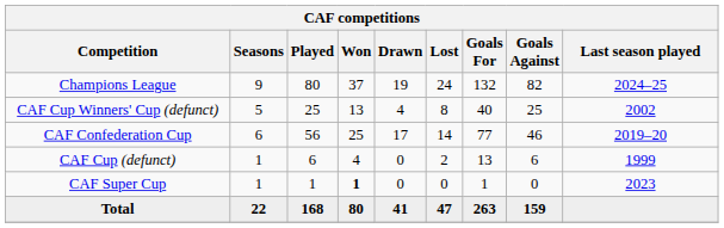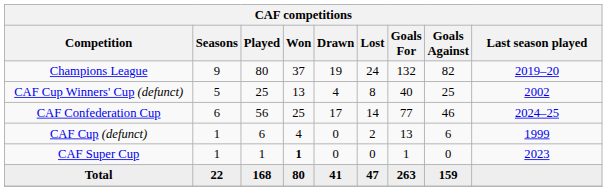Champions League | Last season played: 2024–25 -> 2019–20
CAF Confederation Cup | Last season played: 2019–20 -> 2024–25
